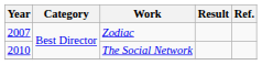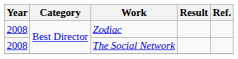Zodiac | Year: 2007 -> 2008
The Social Network | Year: 2010 -> 2008
